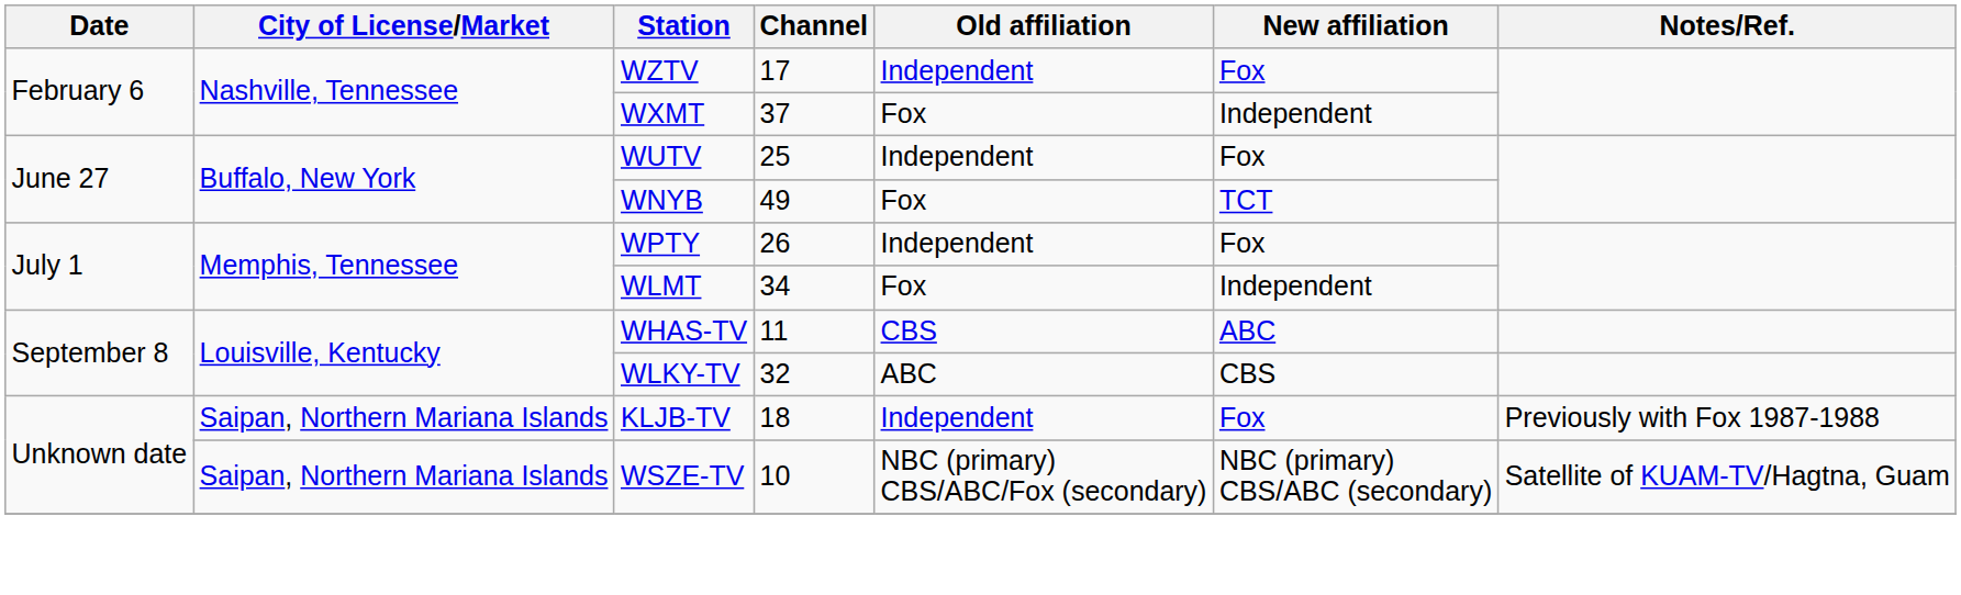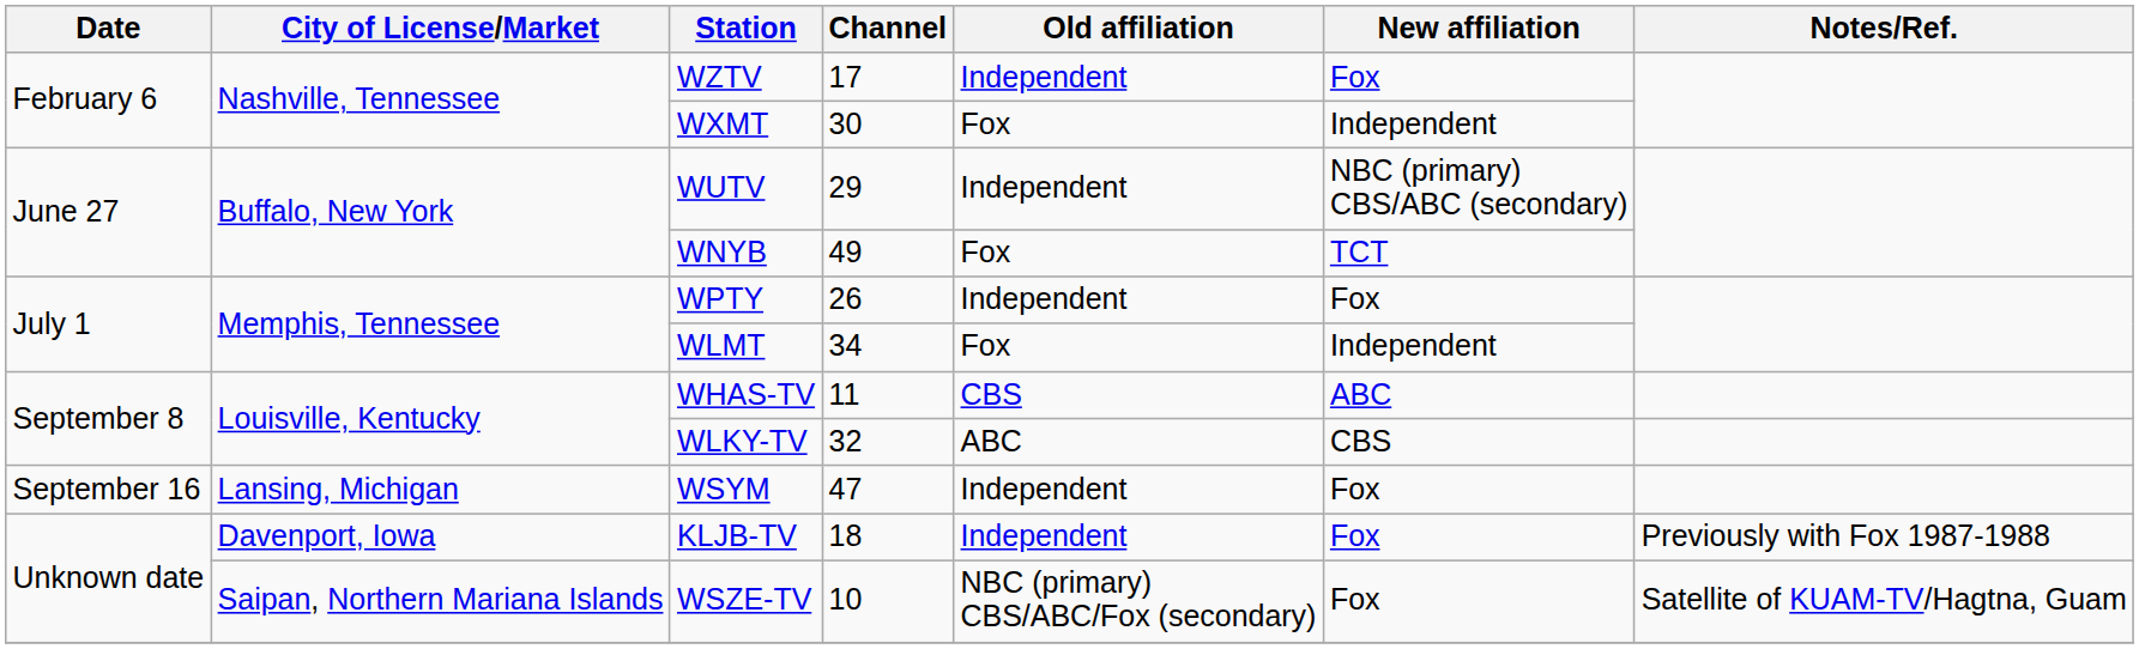WXMT | Channel: 37 -> 30
WUTV | Channel: 25 -> 29
WUTV | New affiliation: Fox -> NBC (primary) CBS/ABC (secondary)
+ row: September 16 | Lansing, Michigan | WSYM | 47 | Independent | Fox
KLJB-TV | City of License/Market: Saipan, Northern Mariana Islands -> Davenport, Iowa
WSZE-TV | New affiliation: NBC (primary) CBS/ABC (secondary) -> Fox
